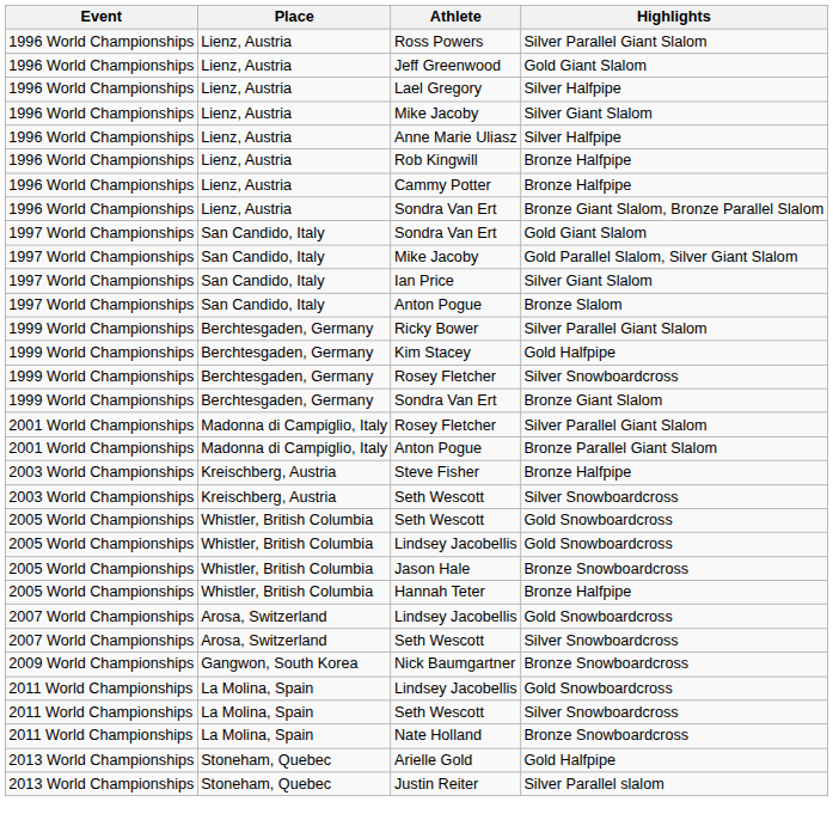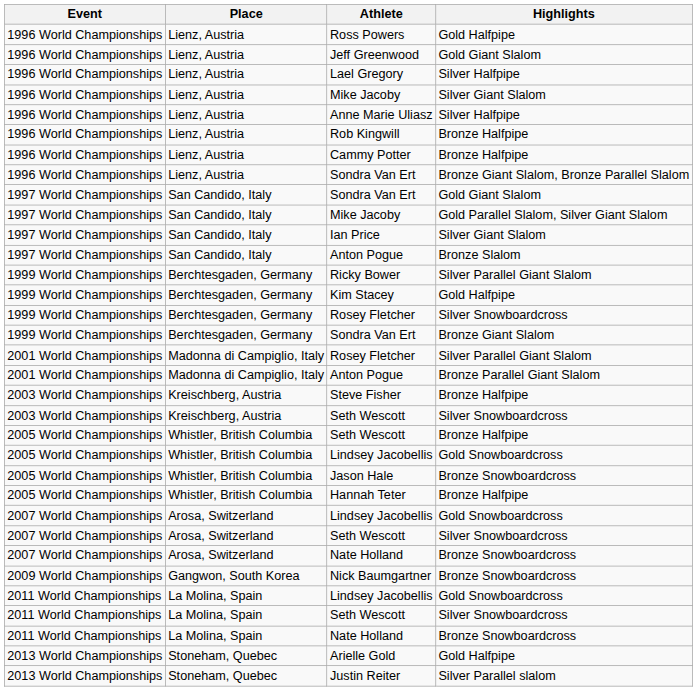Ross Powers | Highlights: Silver Parallel Giant Slalom -> Gold Halfpipe
2005 World Championships / Seth Wescott | Highlights: Gold Snowboardcross -> Bronze Halfpipe
+ row: 2007 World Championships | Arosa, Switzerland | Nate Holland | Bronze Snowboardcross
